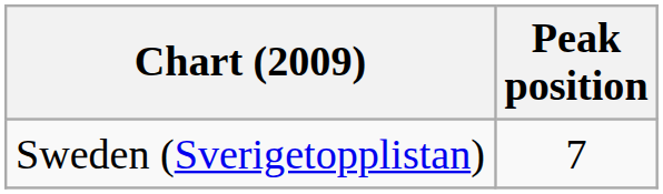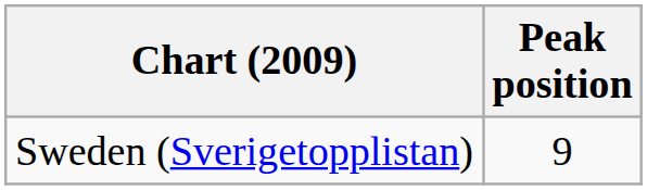Sweden (Sverigetopplistan) | Peak position: 7 -> 9
